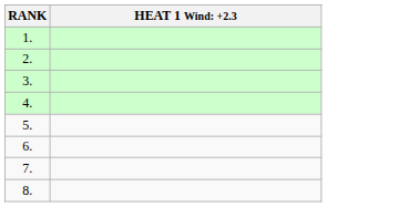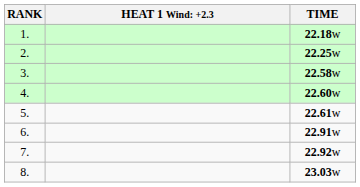+ column: TIME | 22.18w | 22.25w | 22.58w | 22.60w | 22.61w | 22.91w | 22.92w | 23.03w
